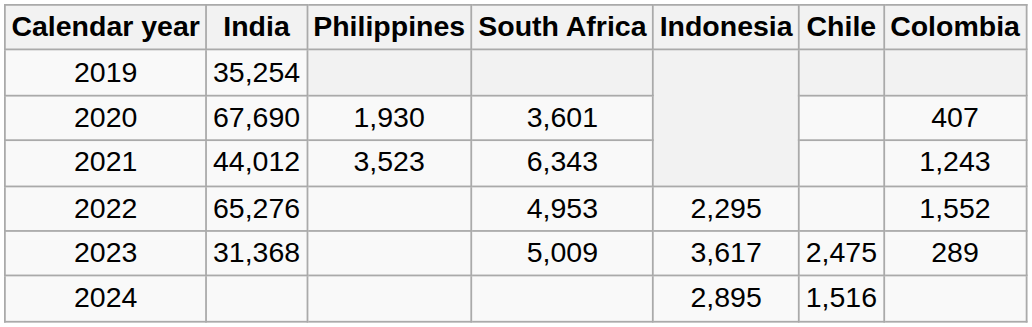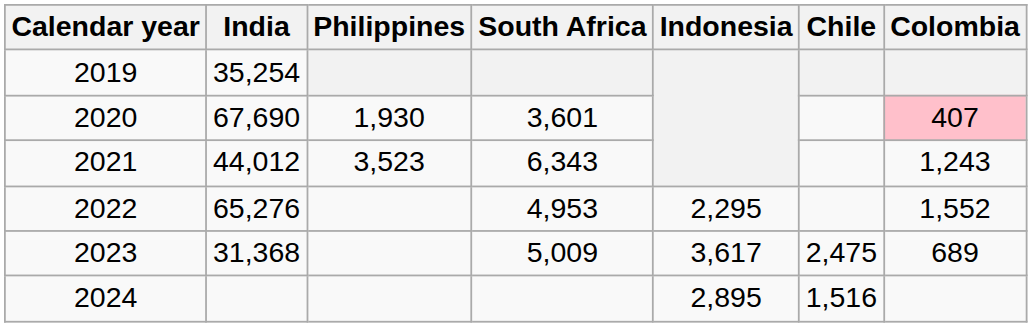2020 | Colombia: no background -> pink background
2023 | Colombia: 289 -> 689
